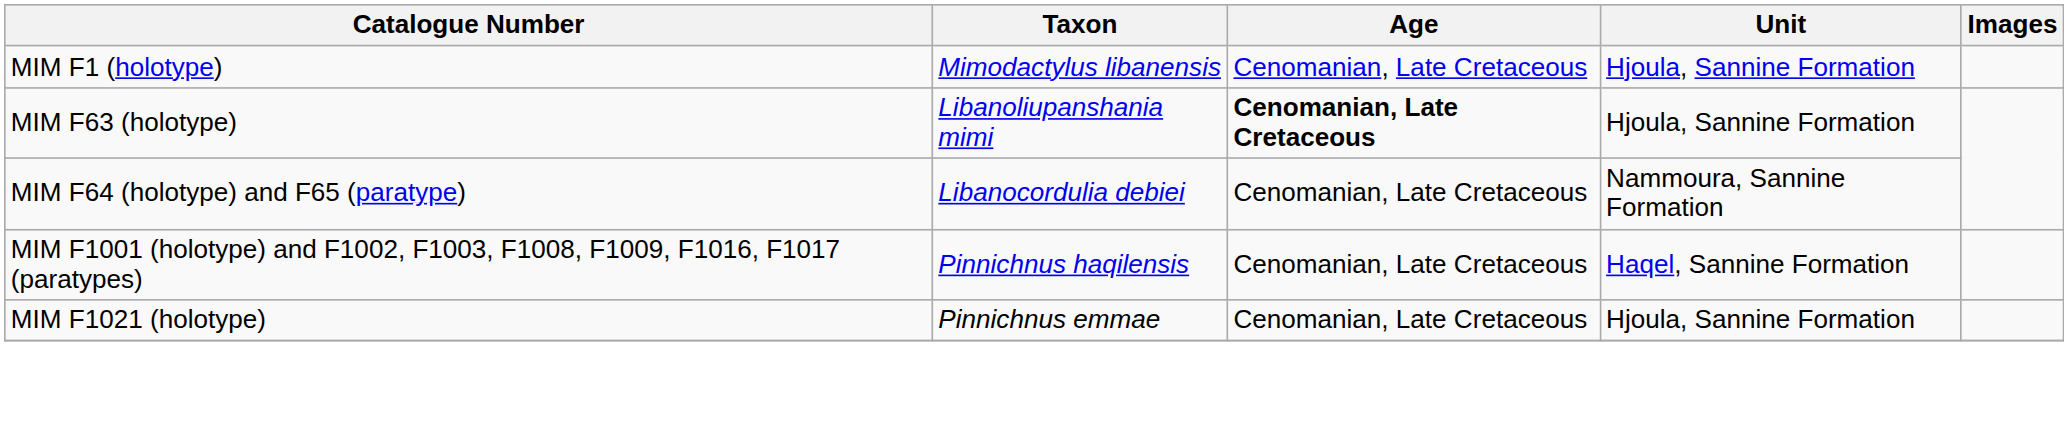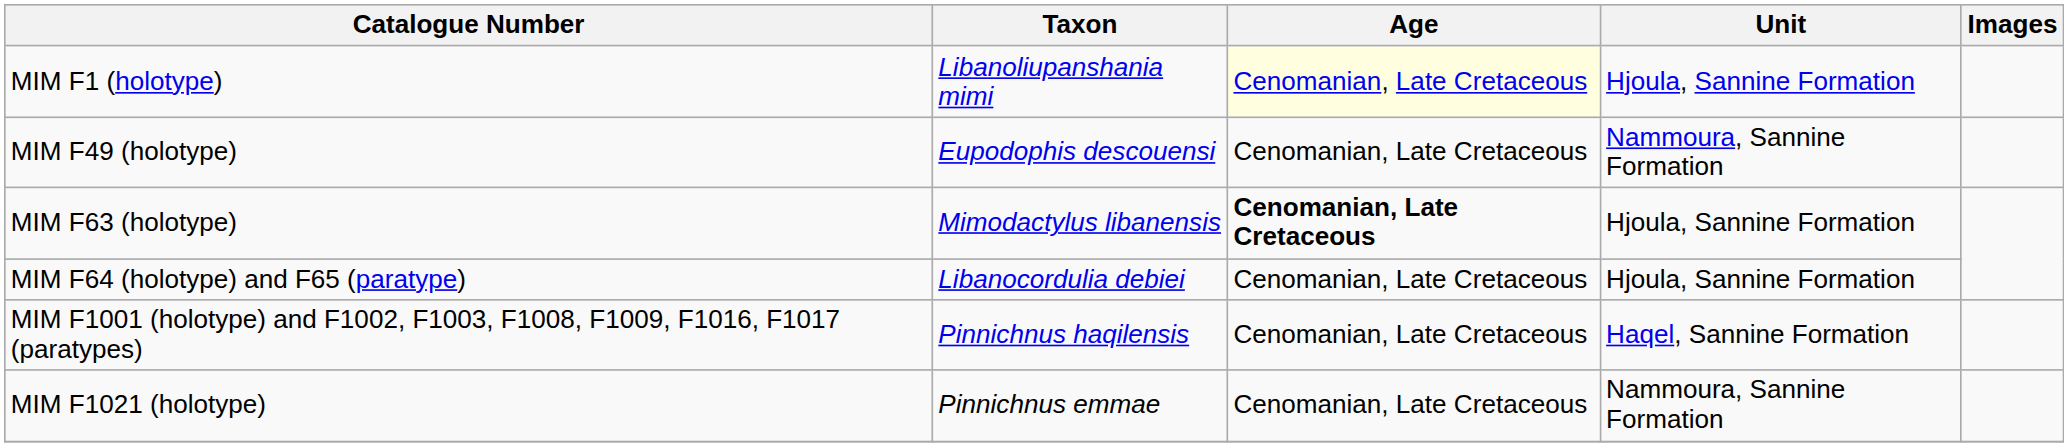MIM F1 (holotype) | Taxon: Mimodactylus libanensis -> Libanoliupanshania mimi
MIM F1 (holotype) | Age: no background -> lightyellow background
+ row: MIM F49 (holotype) | Eupodophis descouensi | Cenomanian, Late Cretaceous | Nammoura, Sannine Formation
MIM F63 (holotype) | Taxon: Libanoliupanshania mimi -> Mimodactylus libanensis
MIM F64 (holotype) and F65 (paratype) | Unit: Nammoura, Sannine Formation -> Hjoula, Sannine Formation
MIM F1021 (holotype) | Unit: Hjoula, Sannine Formation -> Nammoura, Sannine Formation
